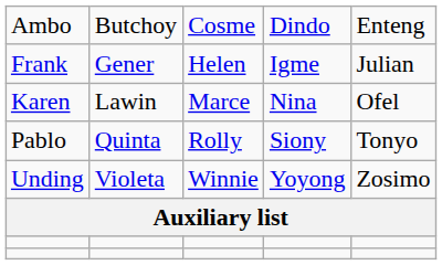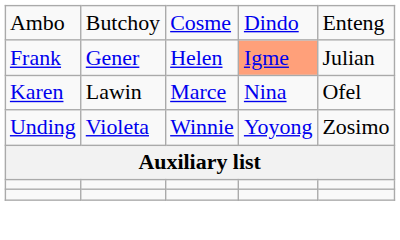Frank | column 4: no background -> lightsalmon background
- row: Pablo | Quinta | Rolly | Siony | Tonyo
